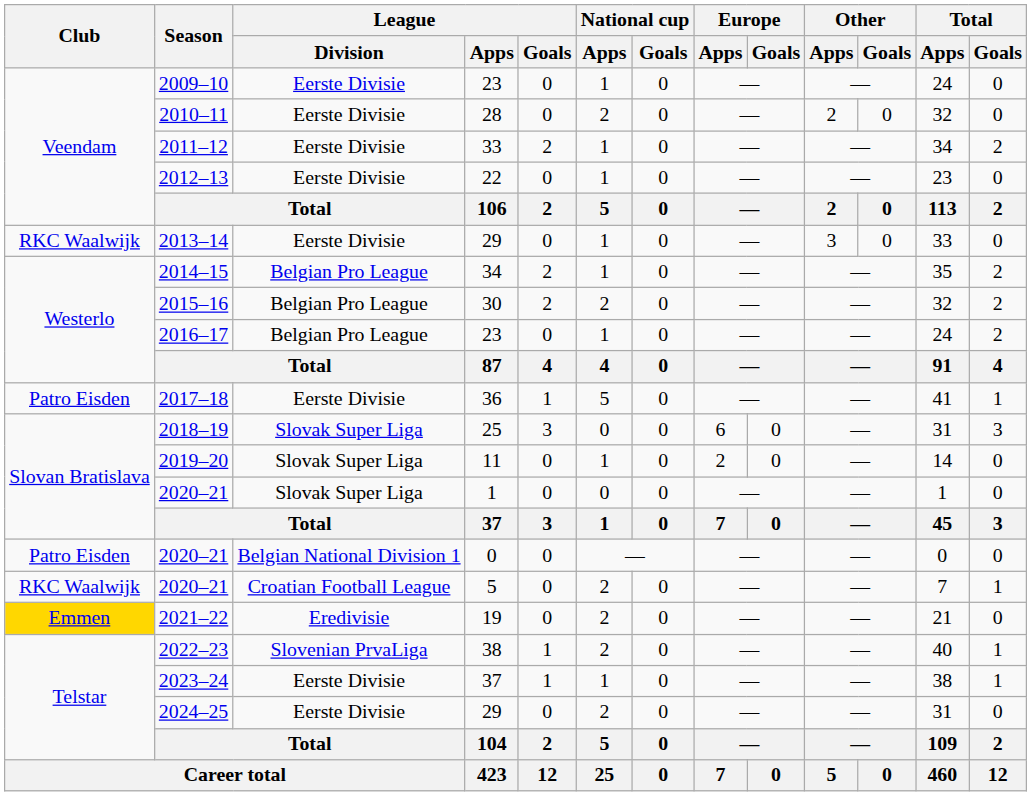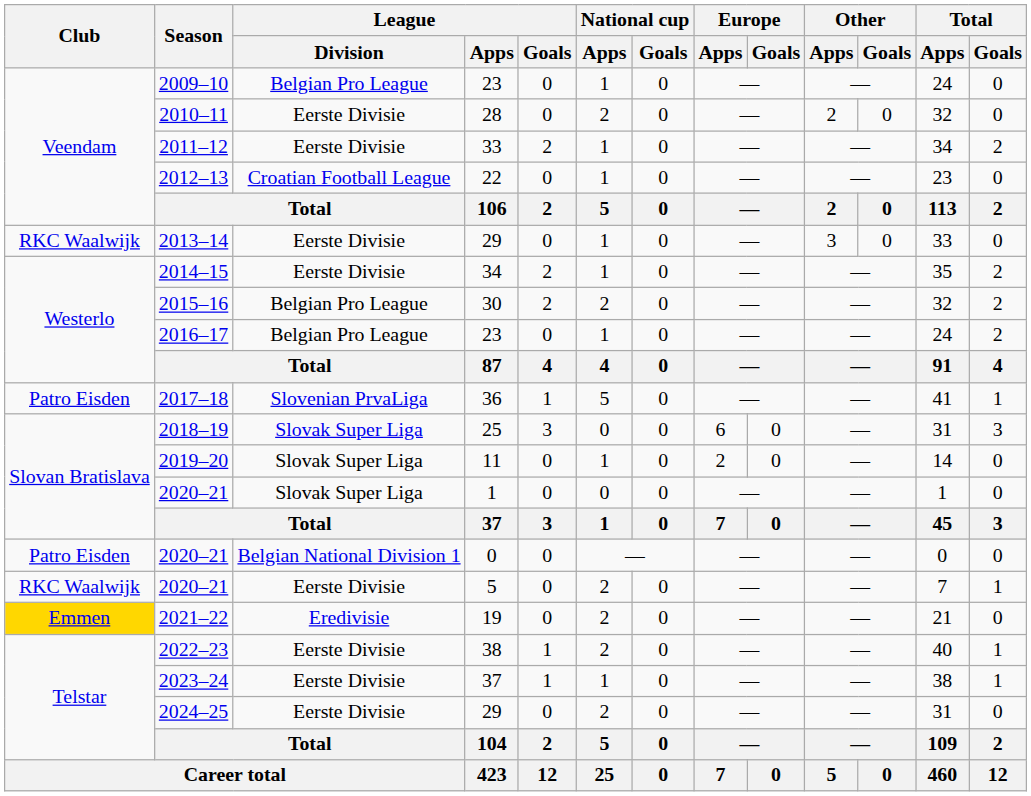2009–10 | League / Division: Eerste Divisie -> Belgian Pro League
2012–13 | League / Division: Eerste Divisie -> Croatian Football League
2014–15 | League / Division: Belgian Pro League -> Eerste Divisie
2017–18 | League / Division: Eerste Divisie -> Slovenian PrvaLiga
2020–21 / 5 | League / Division: Croatian Football League -> Eerste Divisie
2022–23 | League / Division: Slovenian PrvaLiga -> Eerste Divisie
